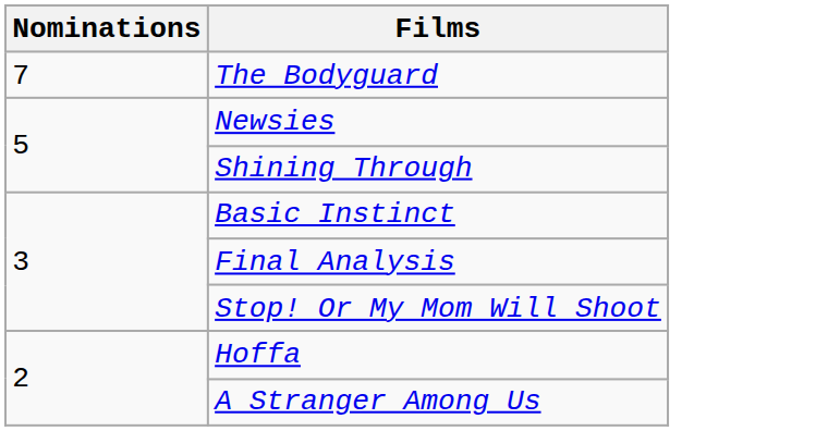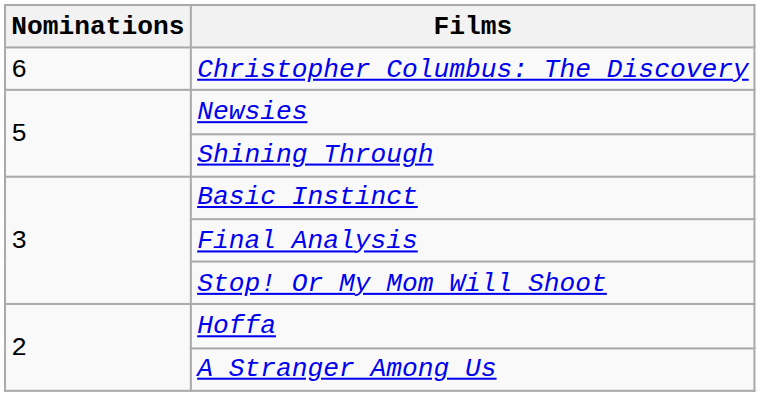- row: 7 | The Bodyguard
+ row: 6 | Christopher Columbus: The Discovery
